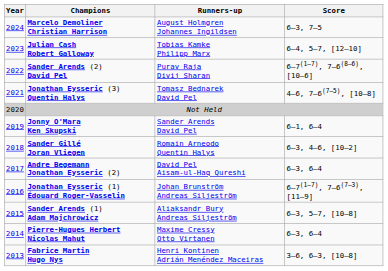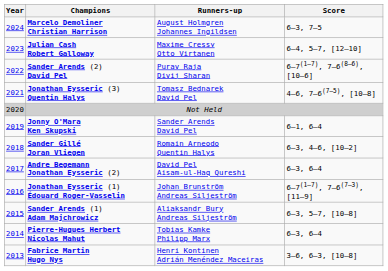Julian Cash Robert Galloway | Runners-up: Tobias Kamke Philipp Marx -> Maxime Cressy Otto Virtanen
Pierre-Hugues Herbert Nicolas Mahut | Runners-up: Maxime Cressy Otto Virtanen -> Tobias Kamke Philipp Marx
